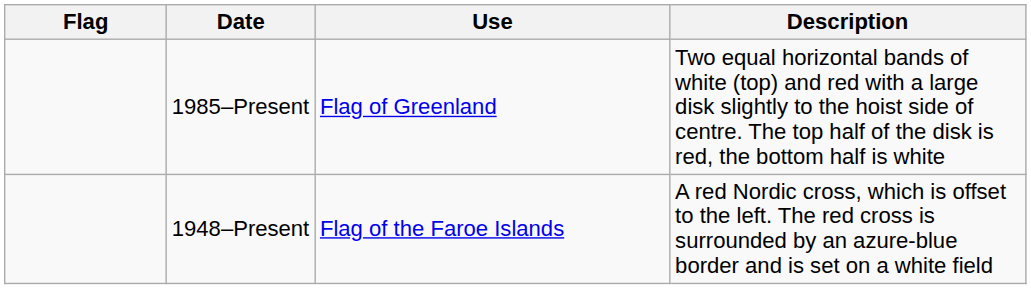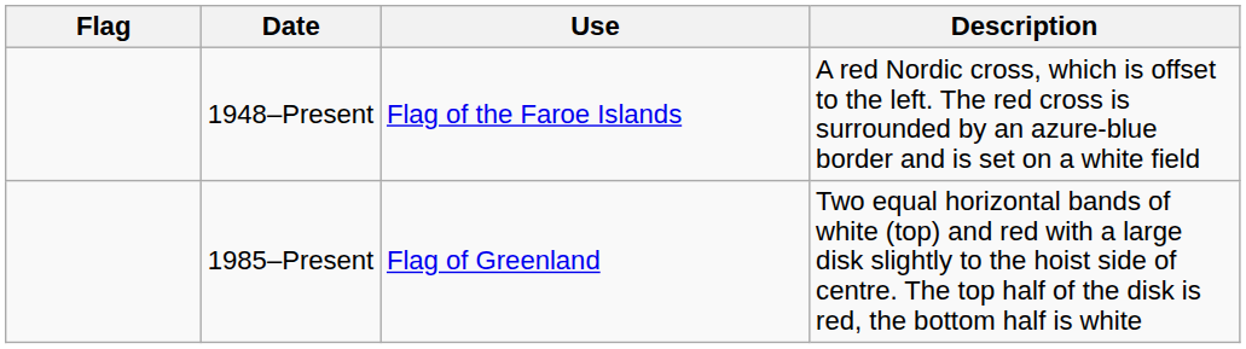rows swapped: 1948–Present <-> 1985–Present
